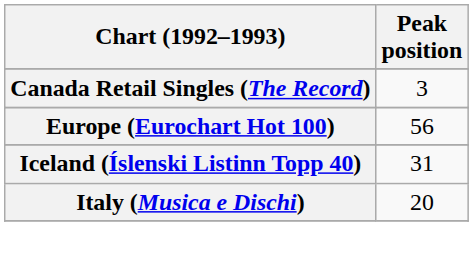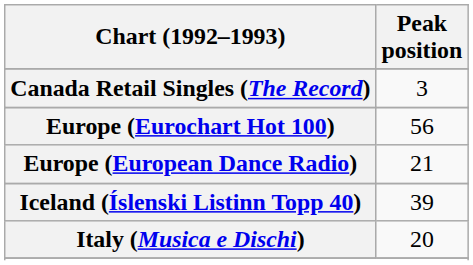+ row: Europe (European Dance Radio) | 21
Iceland (Íslenski Listinn Topp 40) | Peak position: 31 -> 39
